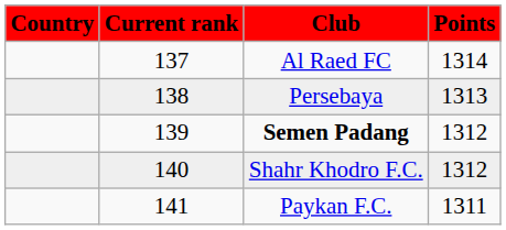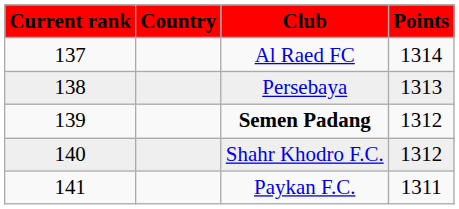columns swapped: Current rank <-> Country
